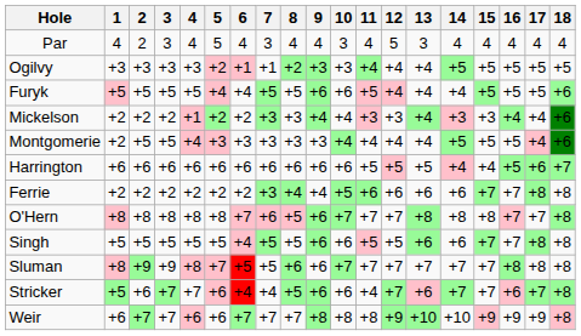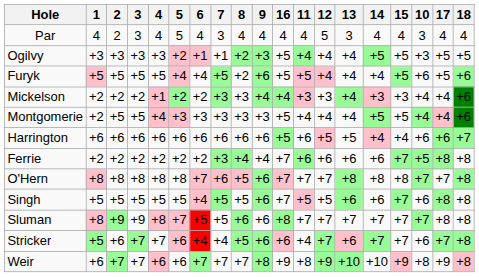columns swapped: 10 <-> 16
Furyk | 8: +5 -> +2
Harrington | 11: +5 -> +6
